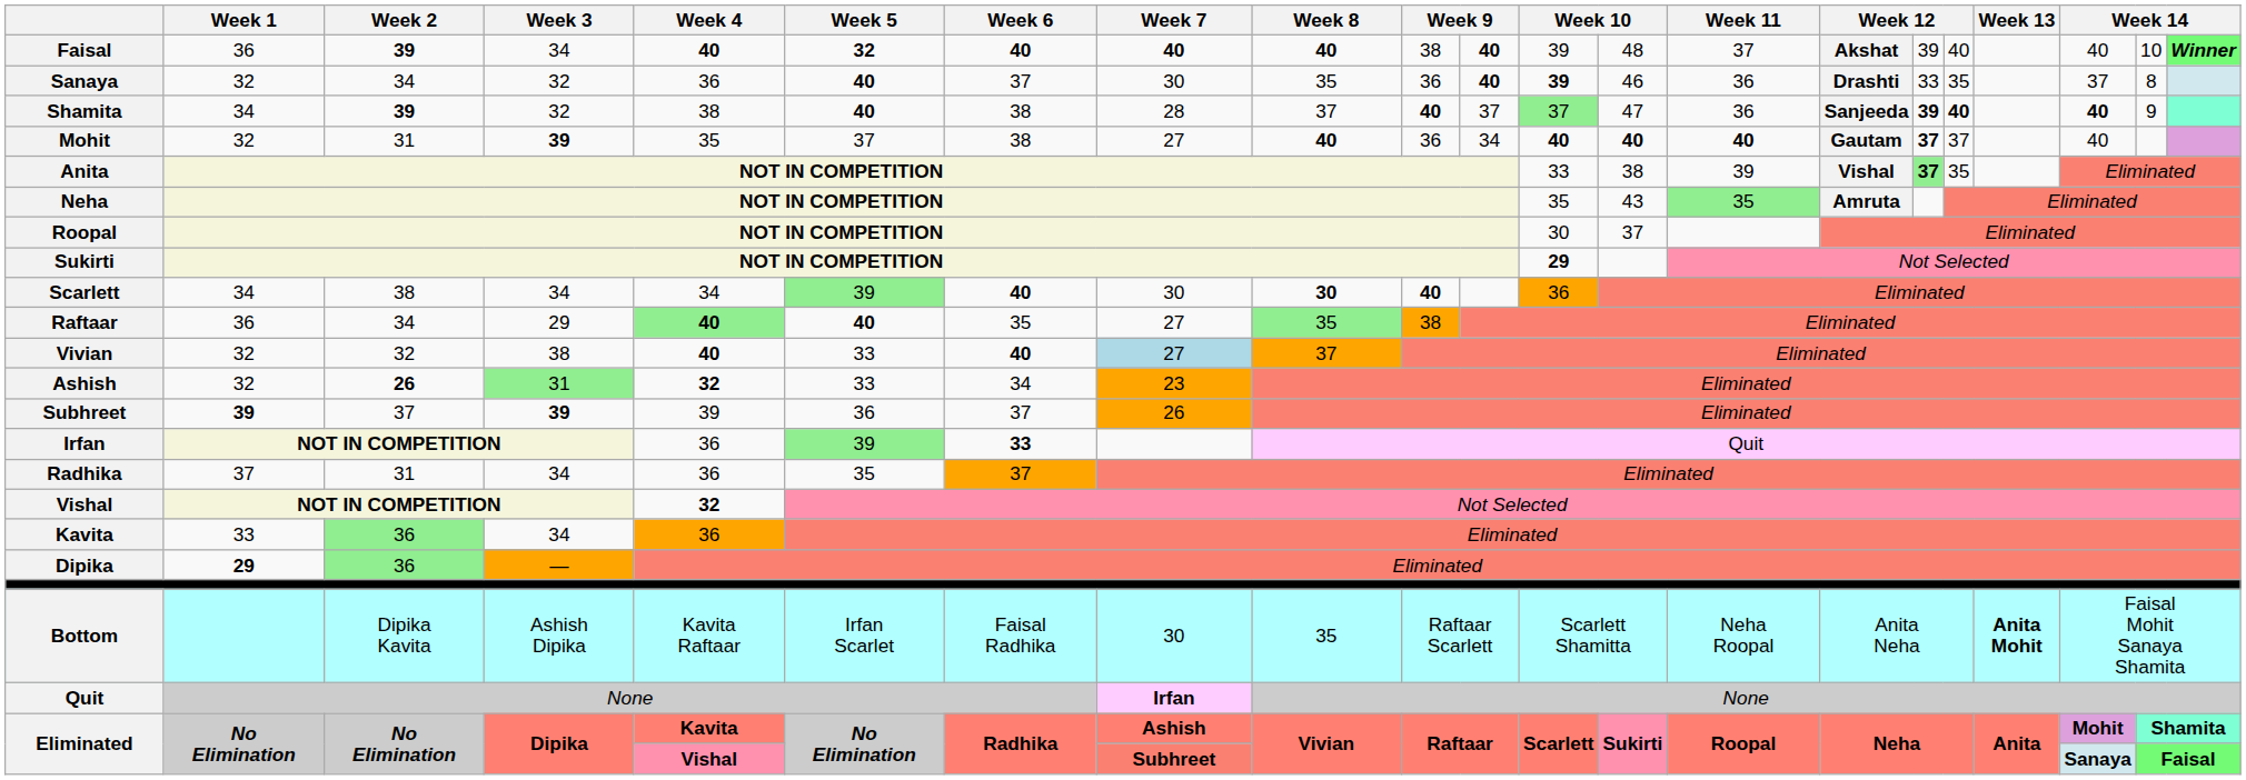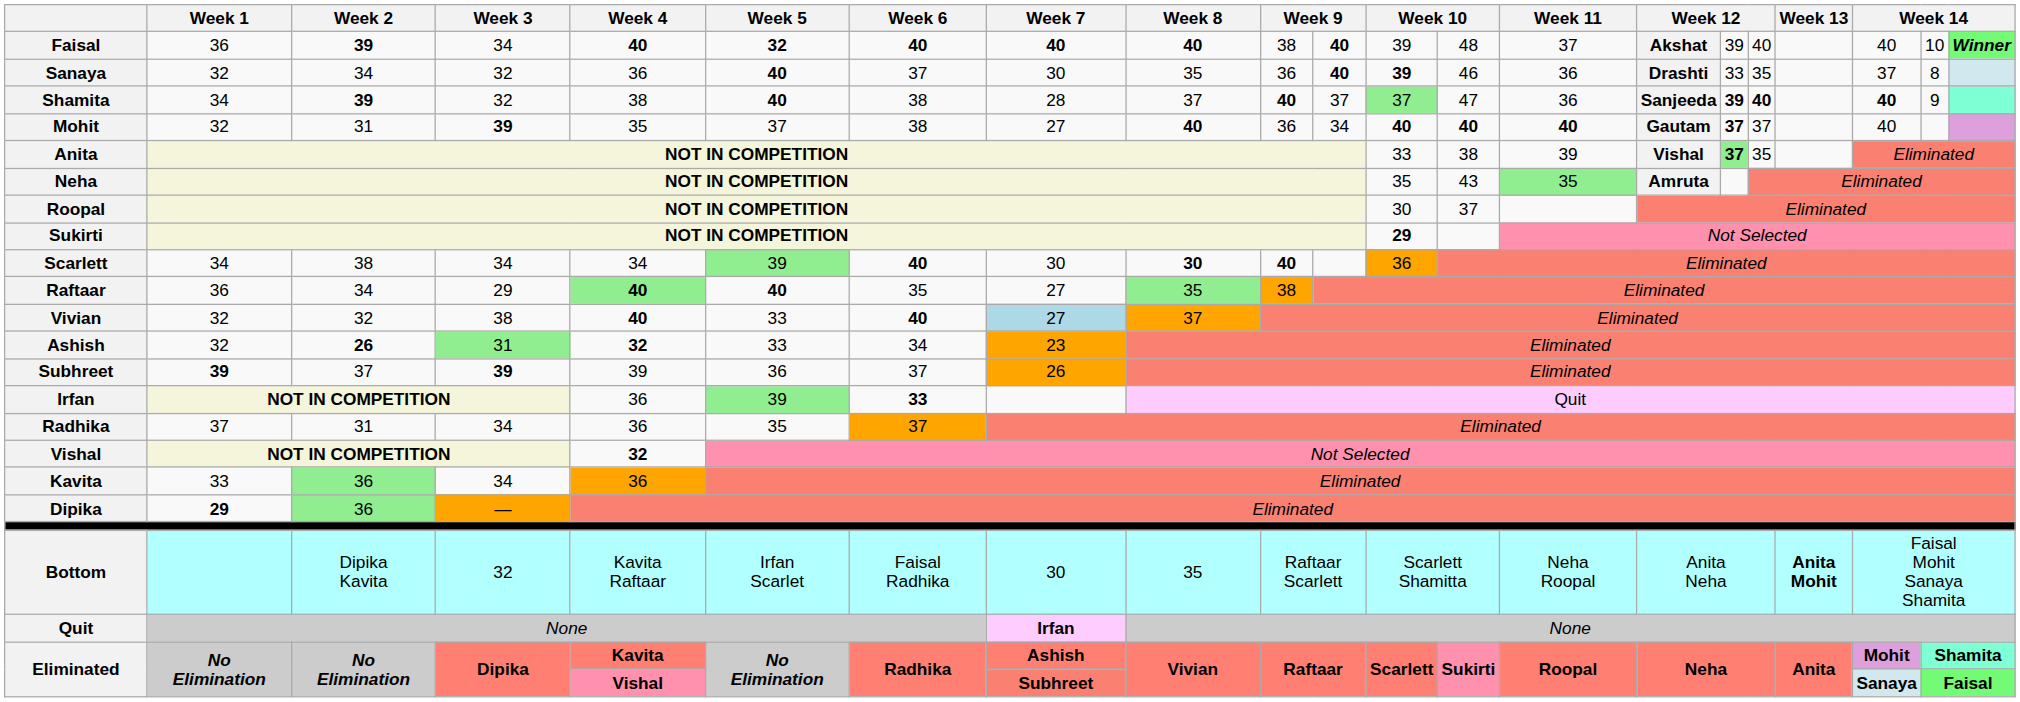Bottom | Week 3: Ashish Dipika -> 32
